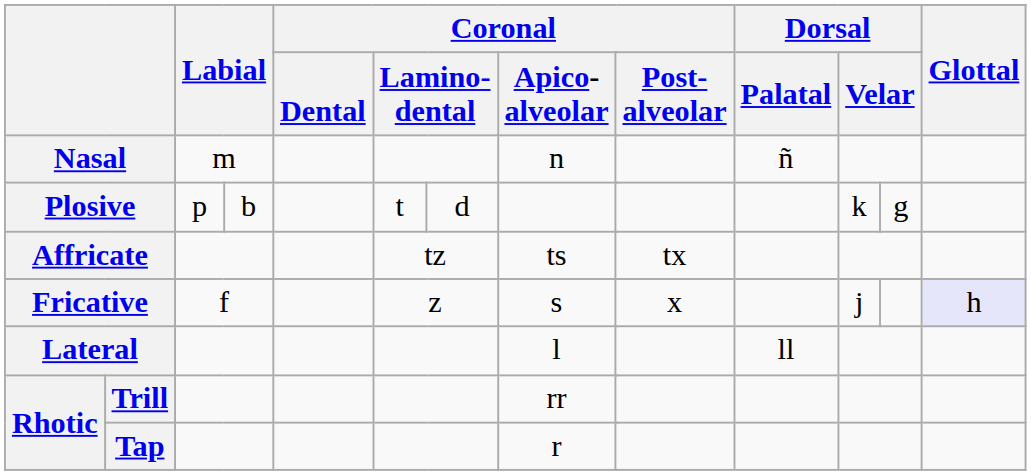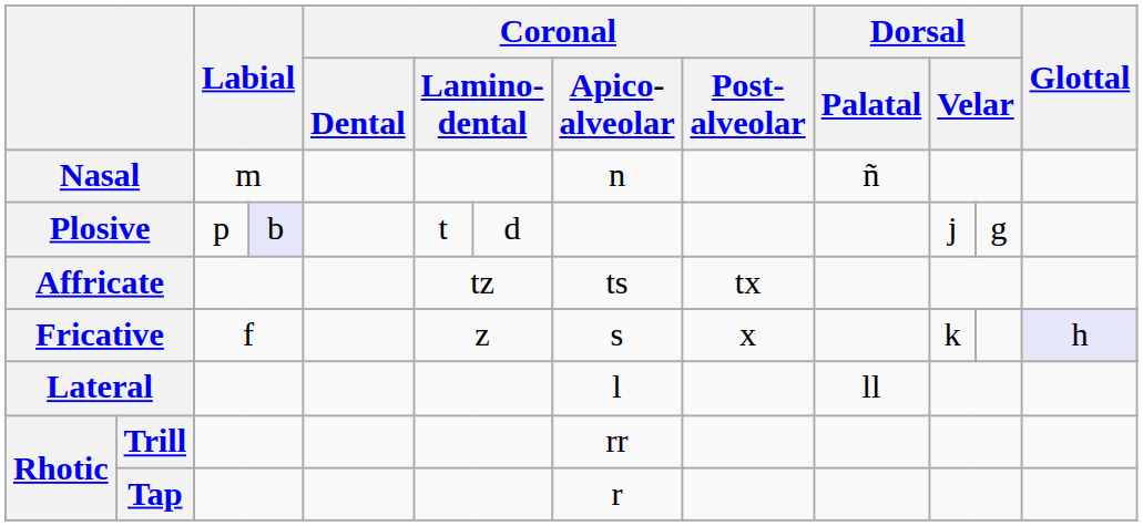Plosive | column 4: no background -> lavender background
Plosive | column 15: k -> j
Fricative | column 15: j -> k
